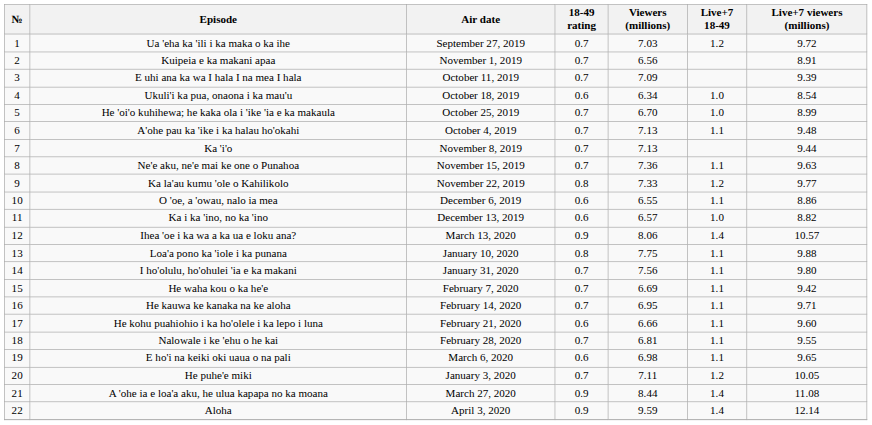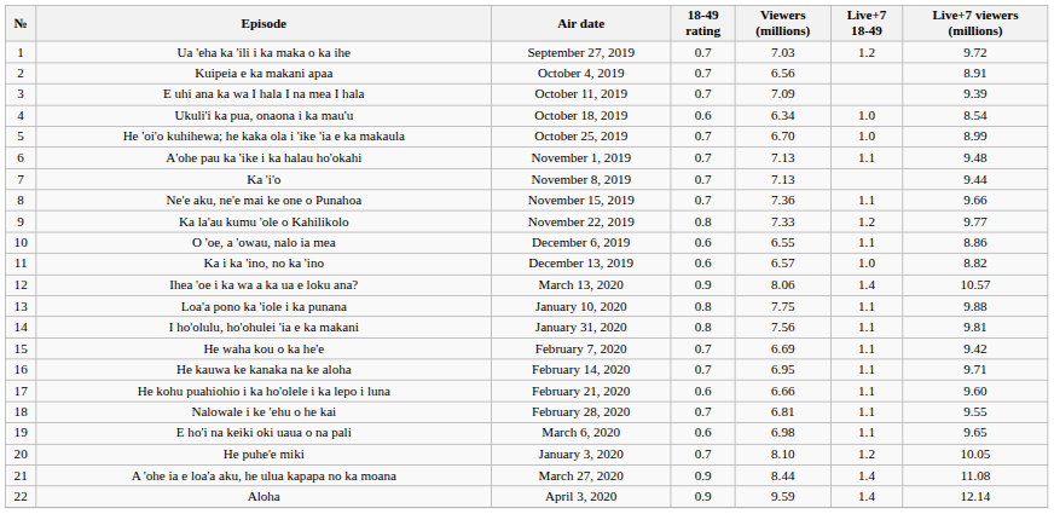Kuipeia e ka makani apaa | Air date: November 1, 2019 -> October 4, 2019
A'ohe pau ka 'ike i ka halau ho'okahi | Air date: October 4, 2019 -> November 1, 2019
Ne'e aku, ne'e mai ke one o Punahoa | Live+7 viewers (millions): 9.63 -> 9.66
I ho'olulu, ho'ohulei 'ia e ka makani | 18-49 rating: 0.7 -> 0.8
I ho'olulu, ho'ohulei 'ia e ka makani | Live+7 viewers (millions): 9.80 -> 9.81
He puhe'e miki | Viewers (millions): 7.11 -> 8.10
